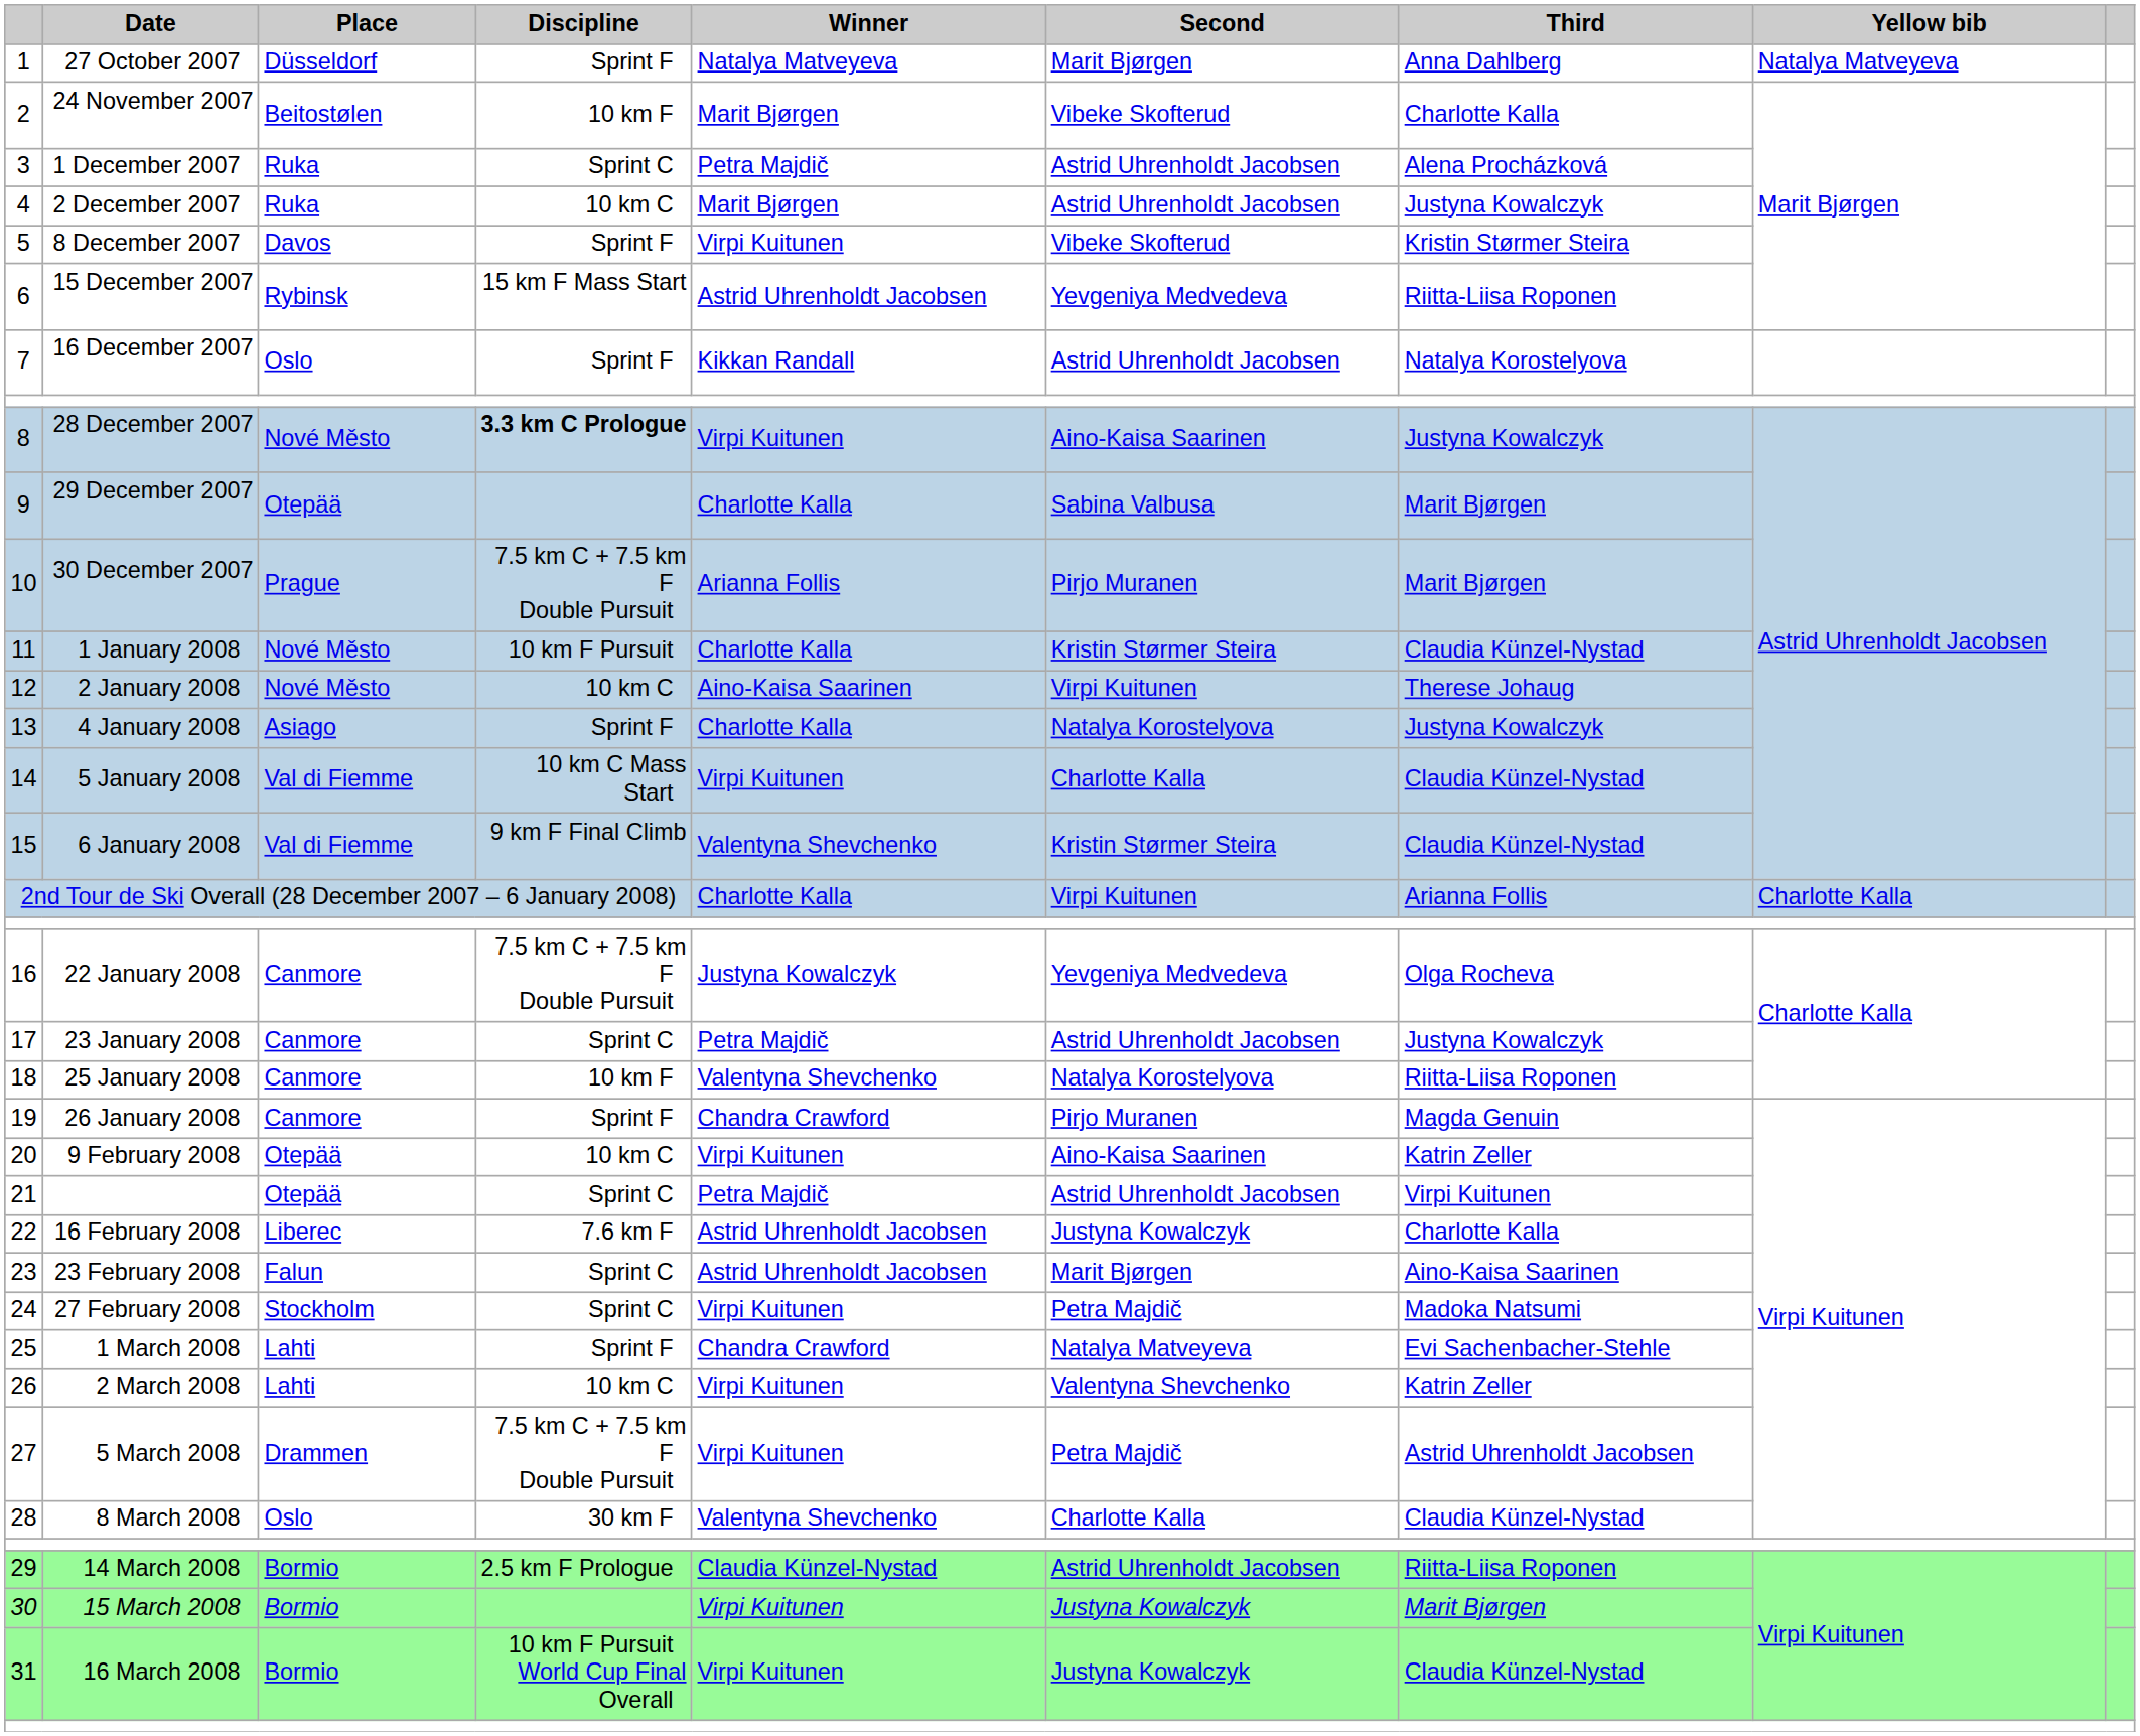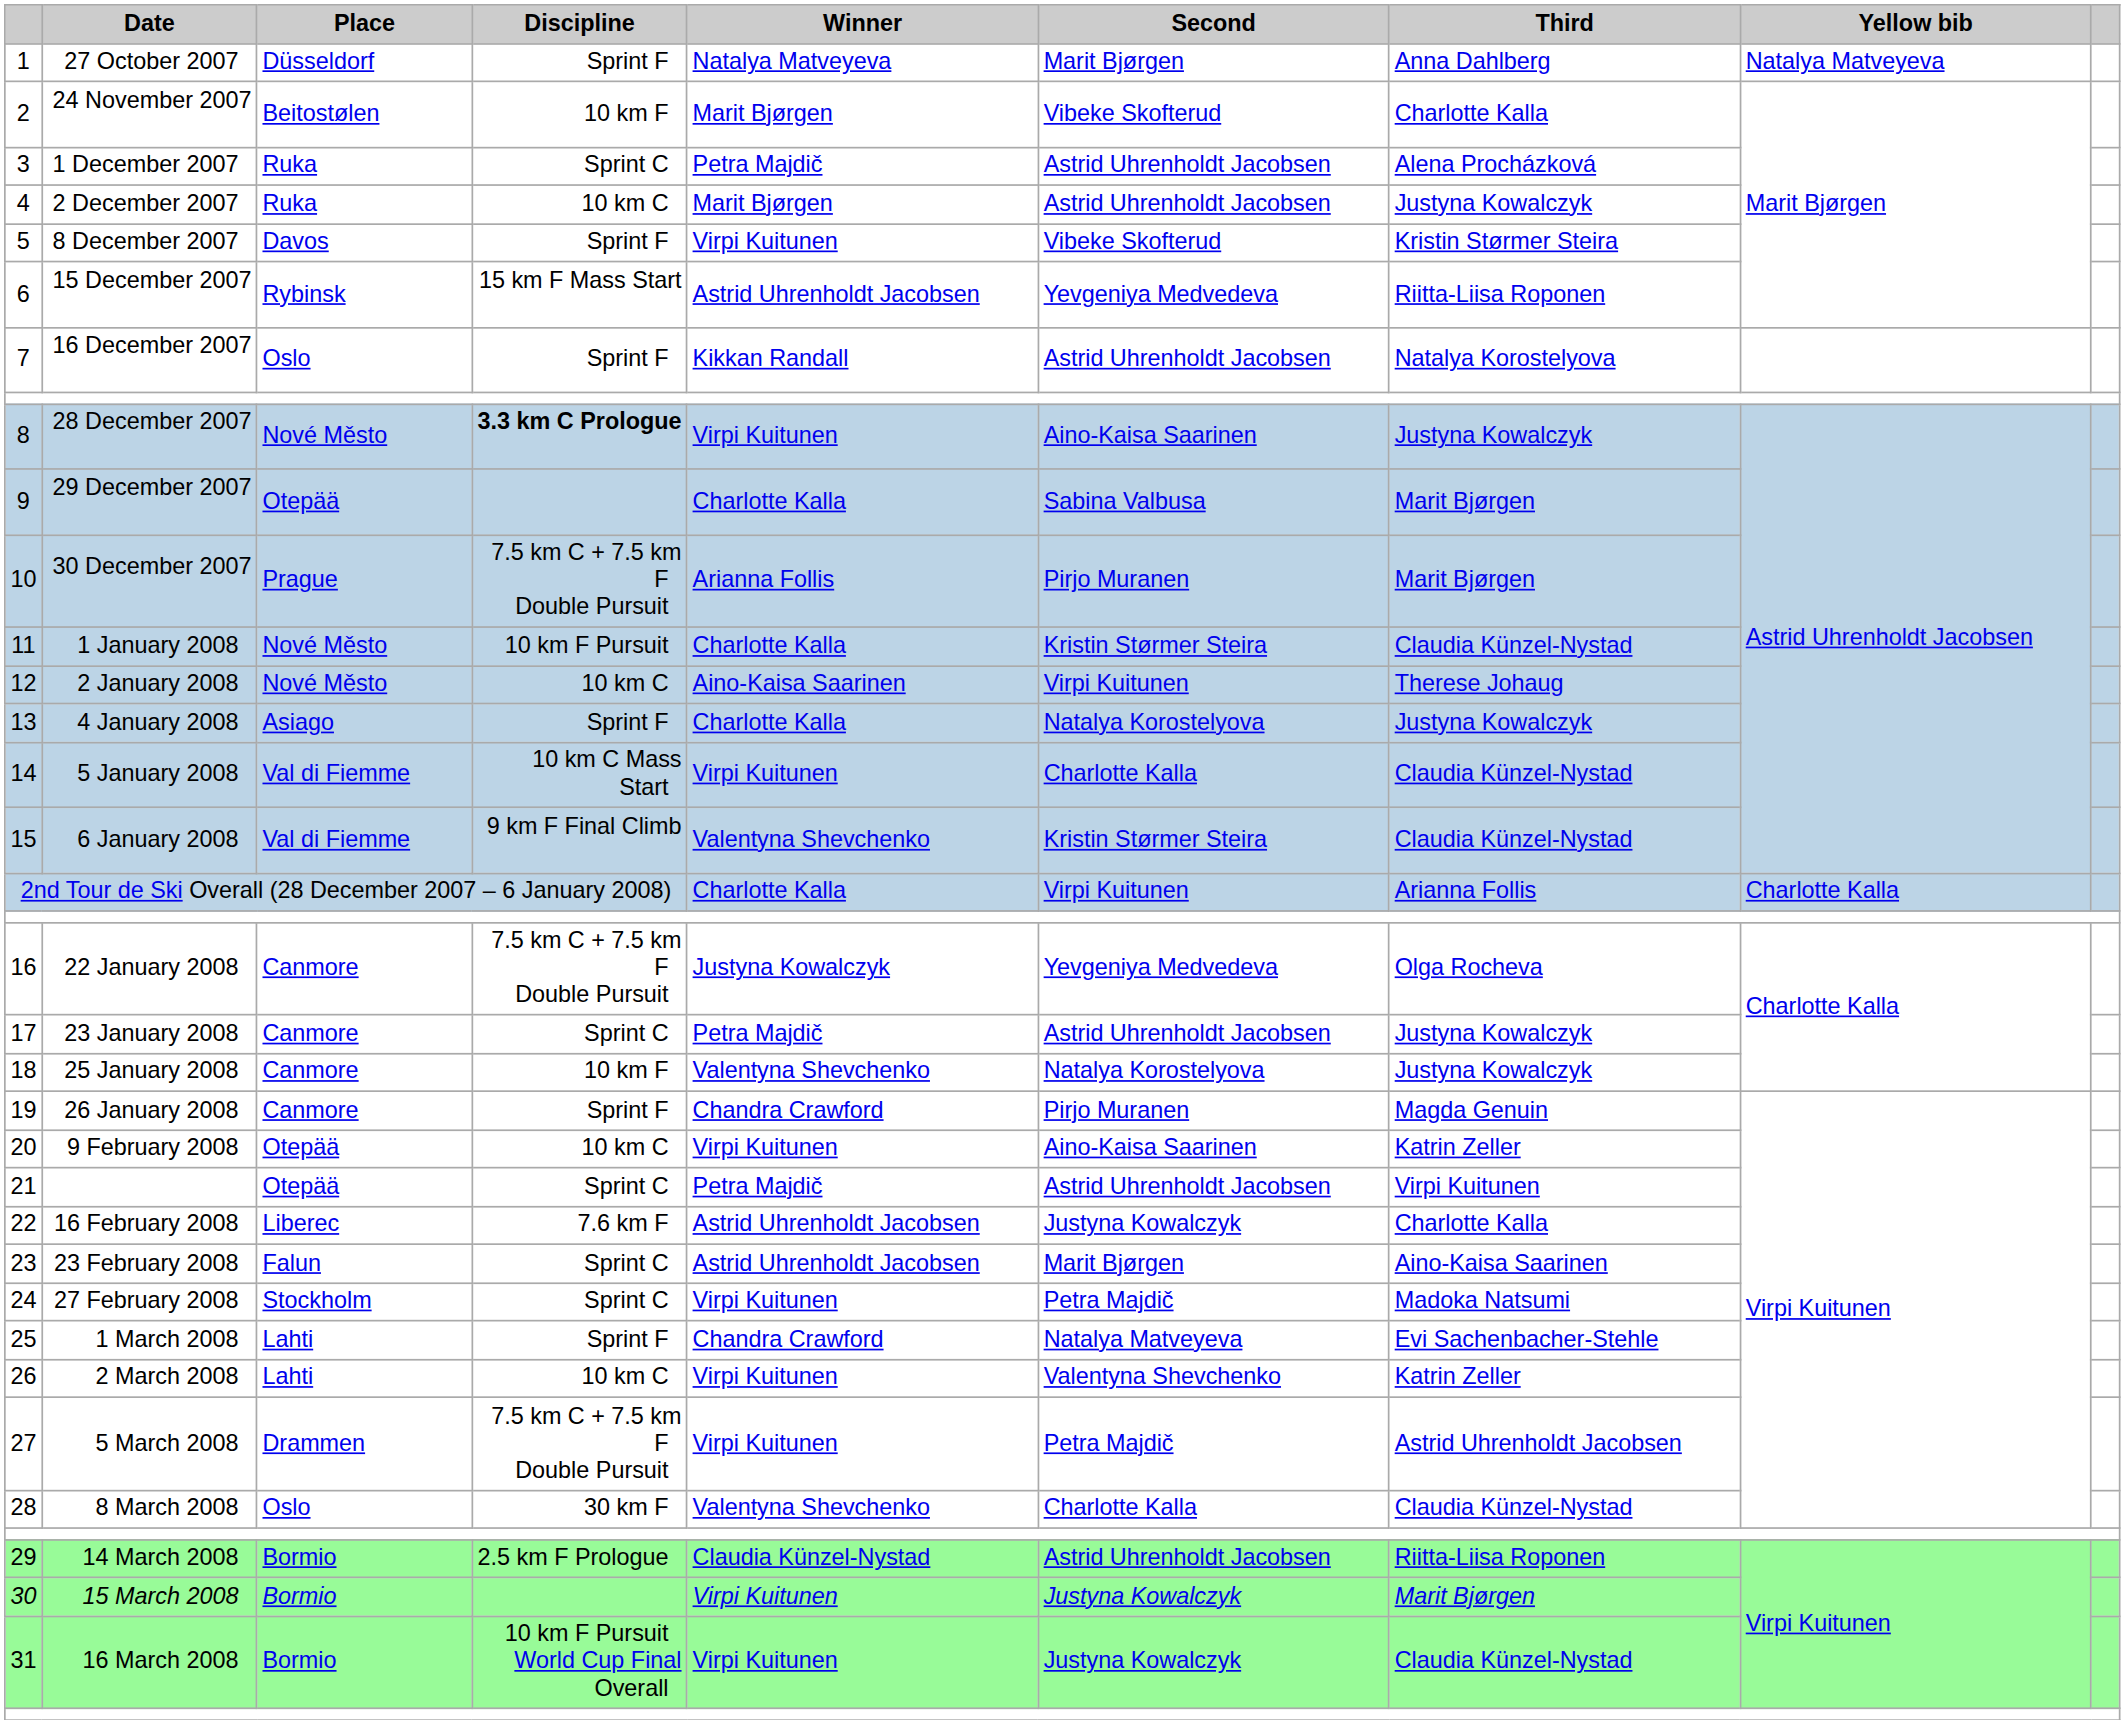18 | Third: Riitta-Liisa Roponen -> Justyna Kowalczyk
